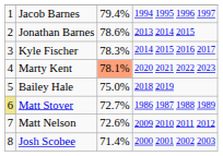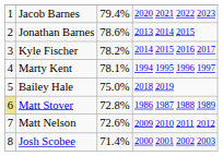Jacob Barnes | column 4: 1994 1995 1996 1997 -> 2020 2021 2022 2023
Kyle Fischer | column 3: 78.3% -> 78.2%
Marty Kent | column 3: lightsalmon background -> no background
Marty Kent | column 4: 2020 2021 2022 2023 -> 1994 1995 1996 1997
Matt Stover | column 3: 72.7% -> 72.8%
